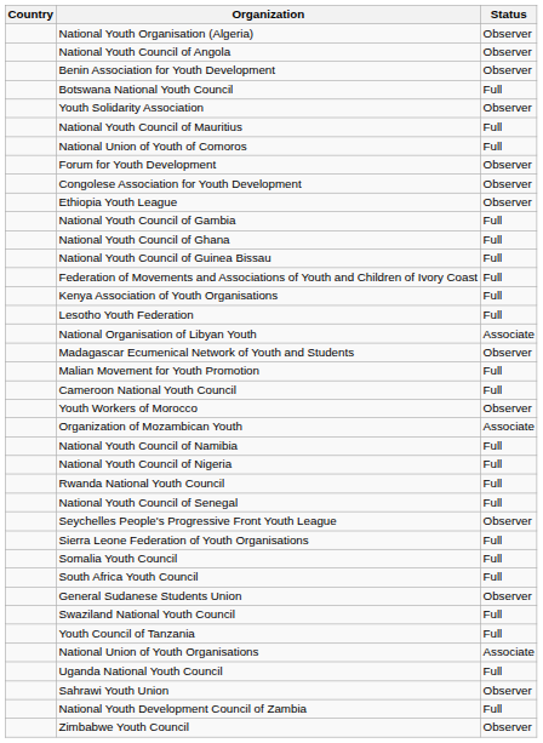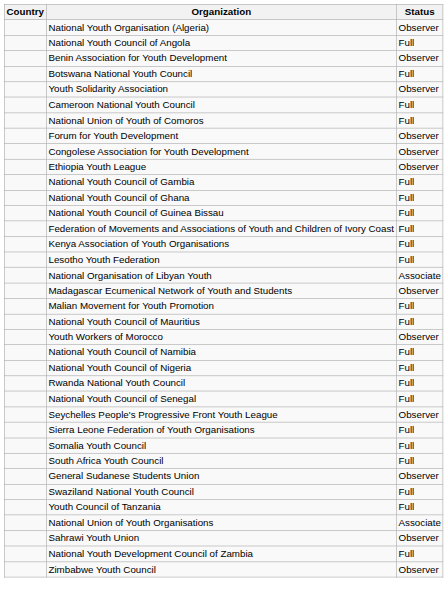National Youth Council of Angola | Status: Observer -> Full
rows swapped: Cameroon National Youth Council <-> National Youth Council of Mauritius
- row: Organization of Mozambican Youth | Associate
- row: Uganda National Youth Council | Full
